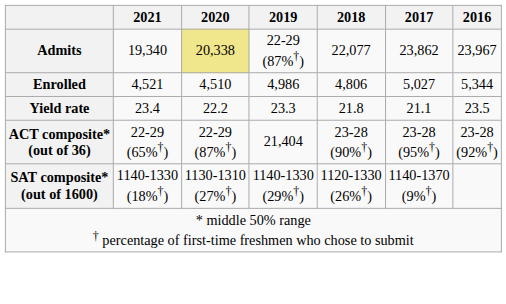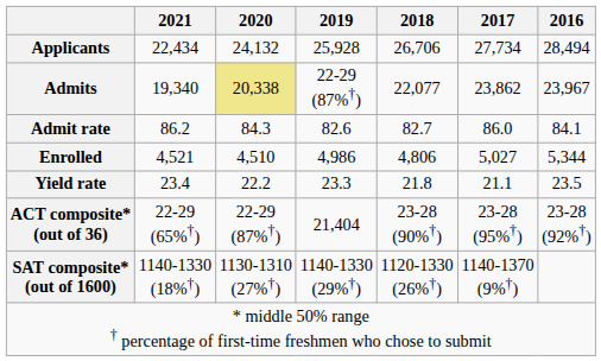+ row: Applicants | 22,434 | 24,132 | 25,928 | 26,706 | 27,734 | 28,494
+ row: Admit rate | 86.2 | 84.3 | 82.6 | 82.7 | 86.0 | 84.1
